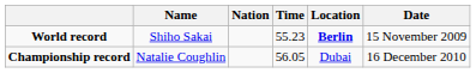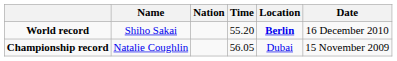World record | Time: 55.23 -> 55.20
World record | Date: 15 November 2009 -> 16 December 2010
Championship record | Date: 16 December 2010 -> 15 November 2009
